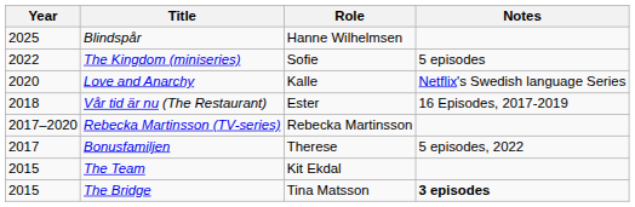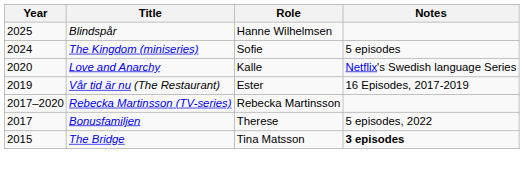The Kingdom (miniseries) | Year: 2022 -> 2024
Vår tid är nu (The Restaurant) | Year: 2018 -> 2019
- row: 2015 | The Team | Kit Ekdal
